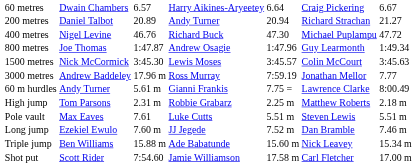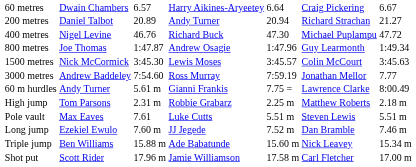3000 metres | column 3: 17.96 m -> 7:54.60
Shot put | column 3: 7:54.60 -> 17.96 m
